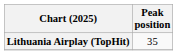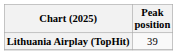Lithuania Airplay (TopHit) | Peak position: 35 -> 39
